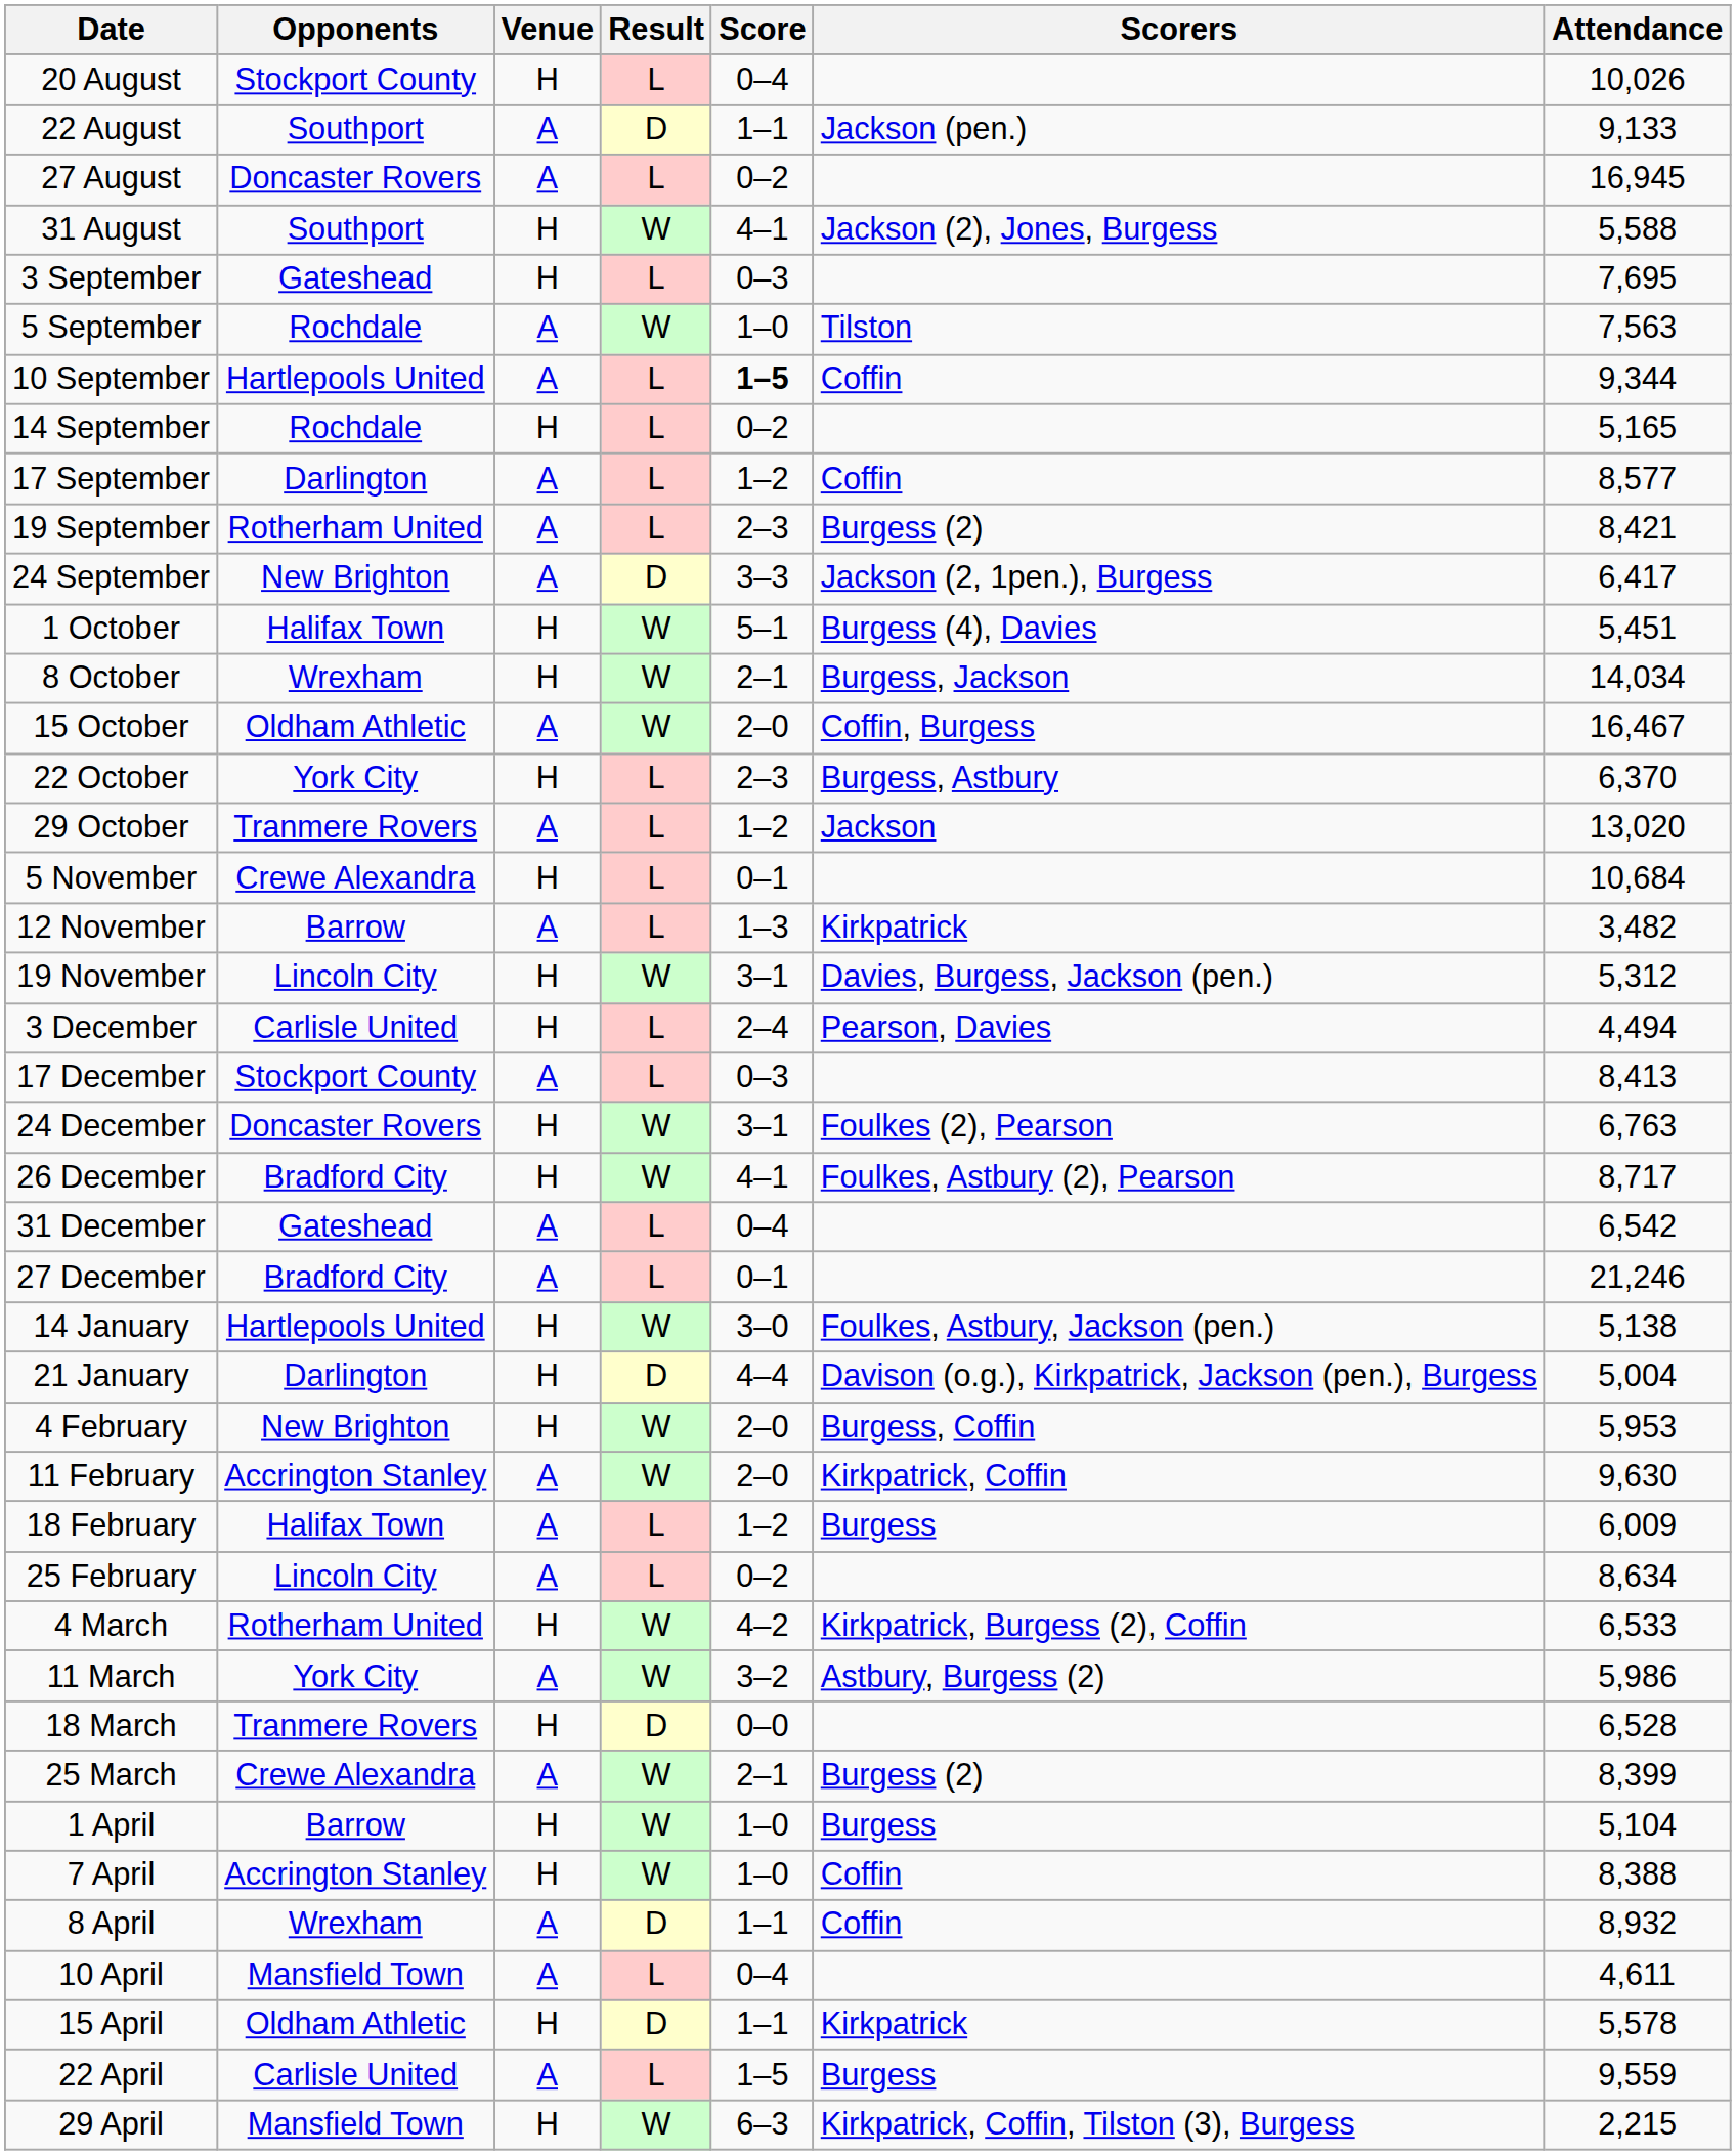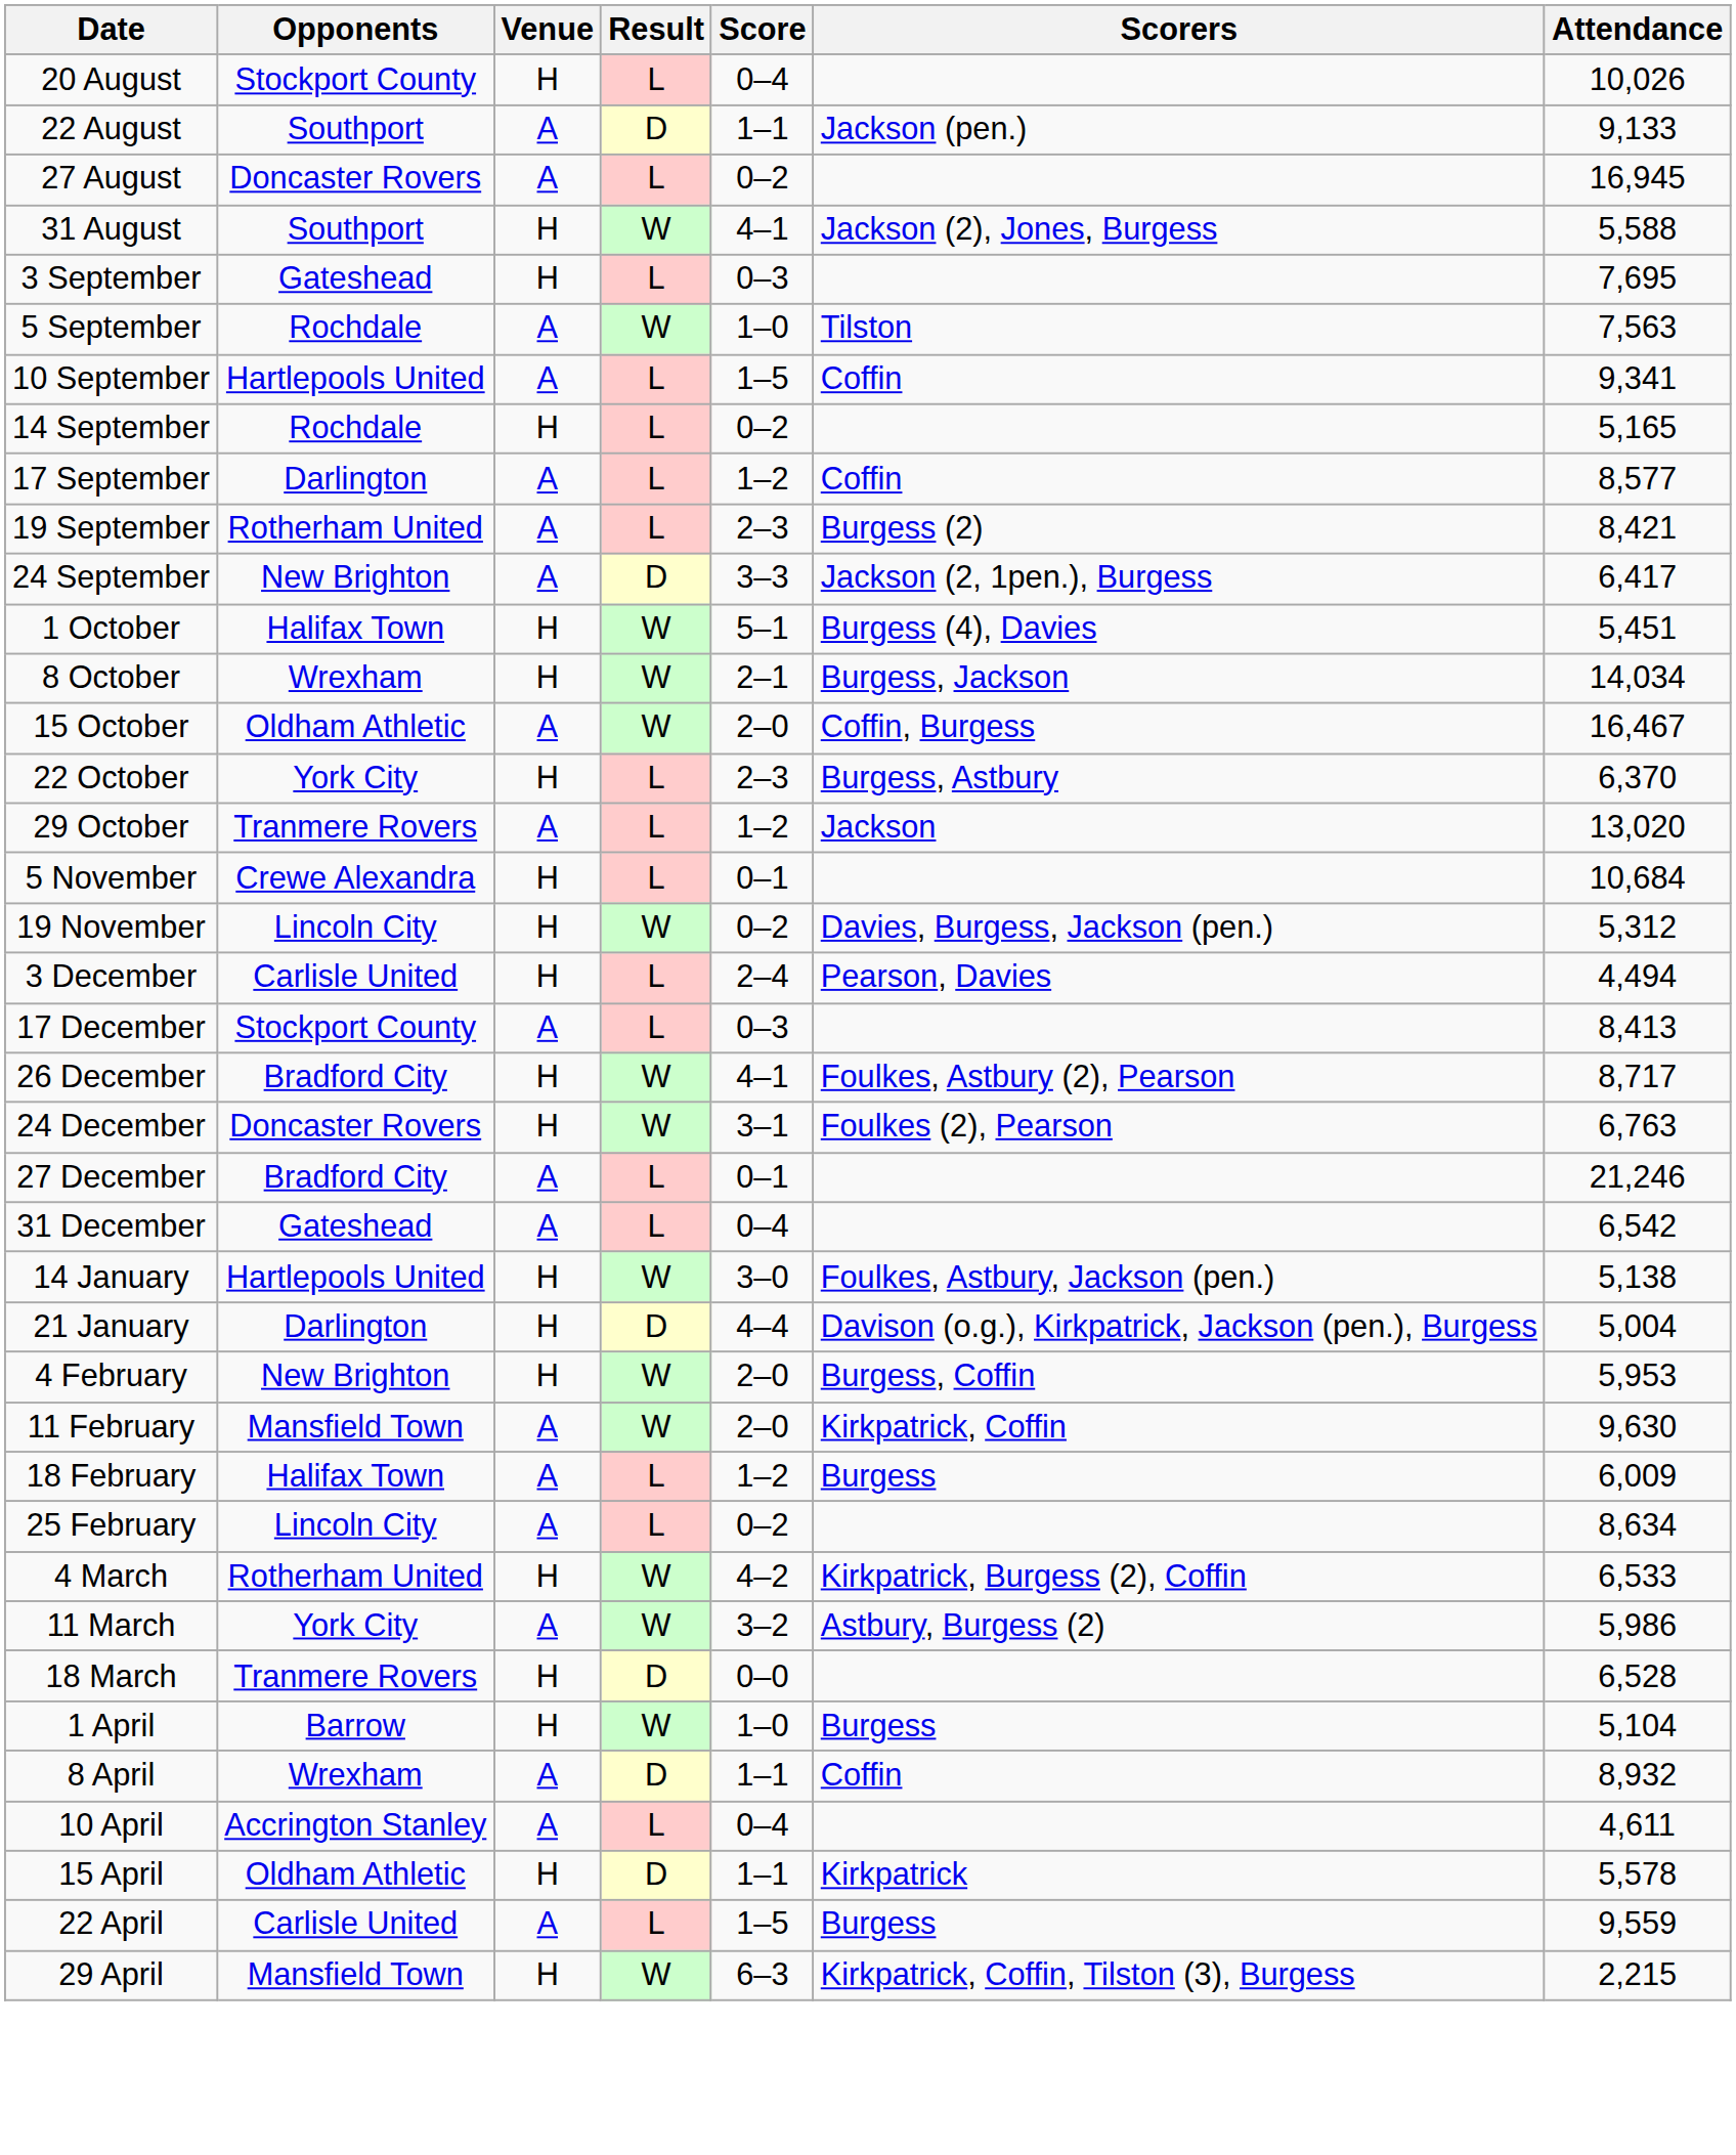10 September | Score: bold -> normal
10 September | Attendance: 9,344 -> 9,341
- row: 12 November | Barrow | A | L | 1–3 | Kirkpatrick | 3,482
19 November | Score: 3–1 -> 0–2
rows swapped: 24 December <-> 26 December
rows swapped: 27 December <-> 31 December
11 February | Opponents: Accrington Stanley -> Mansfield Town
- row: 25 March | Crewe Alexandra | A | W | 2–1 | Burgess (2) | 8,399
- row: 7 April | Accrington Stanley | H | W | 1–0 | Coffin | 8,388
10 April | Opponents: Mansfield Town -> Accrington Stanley
